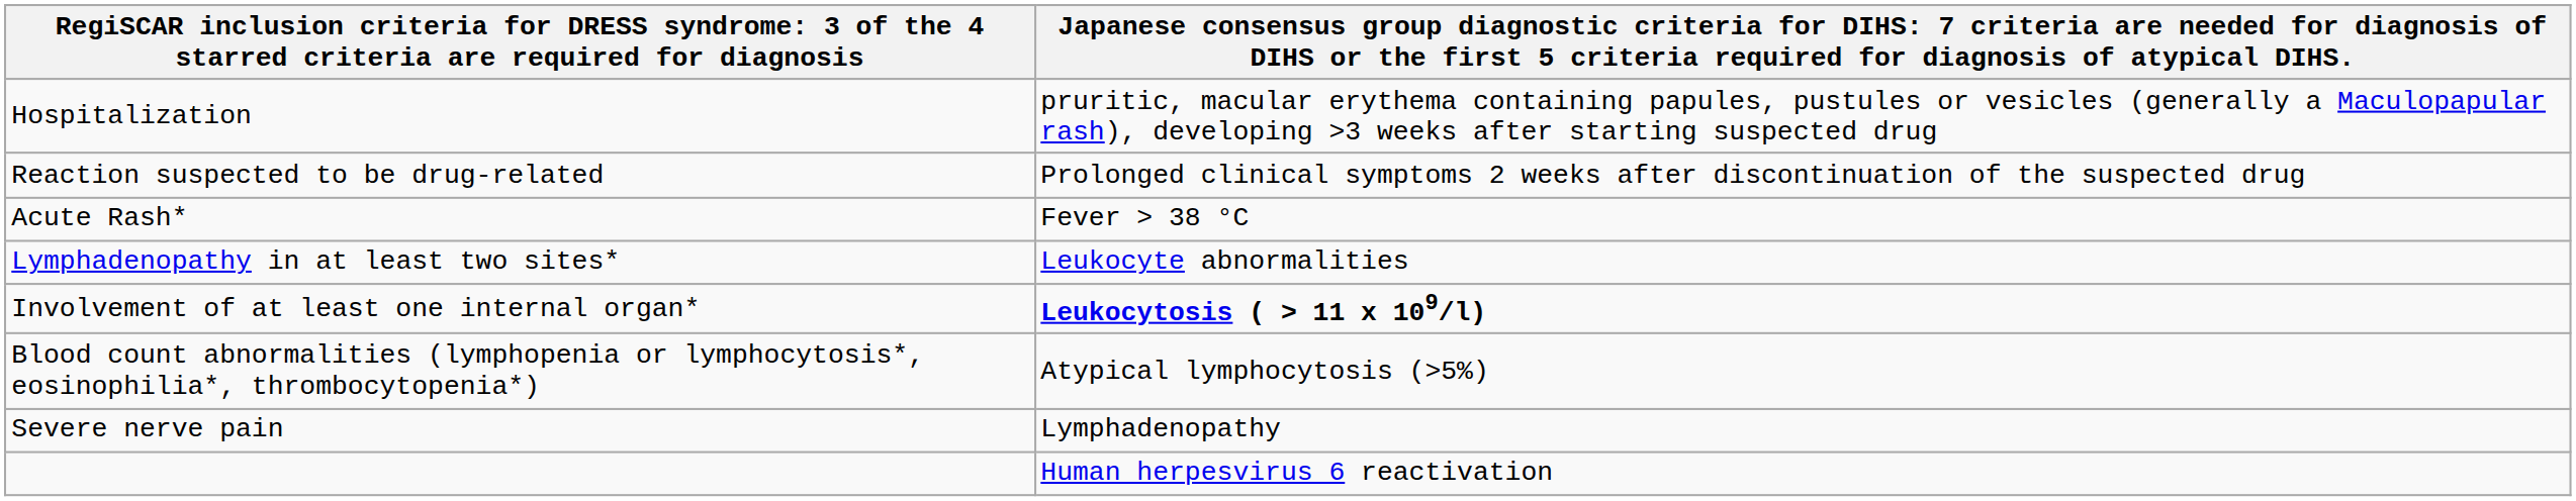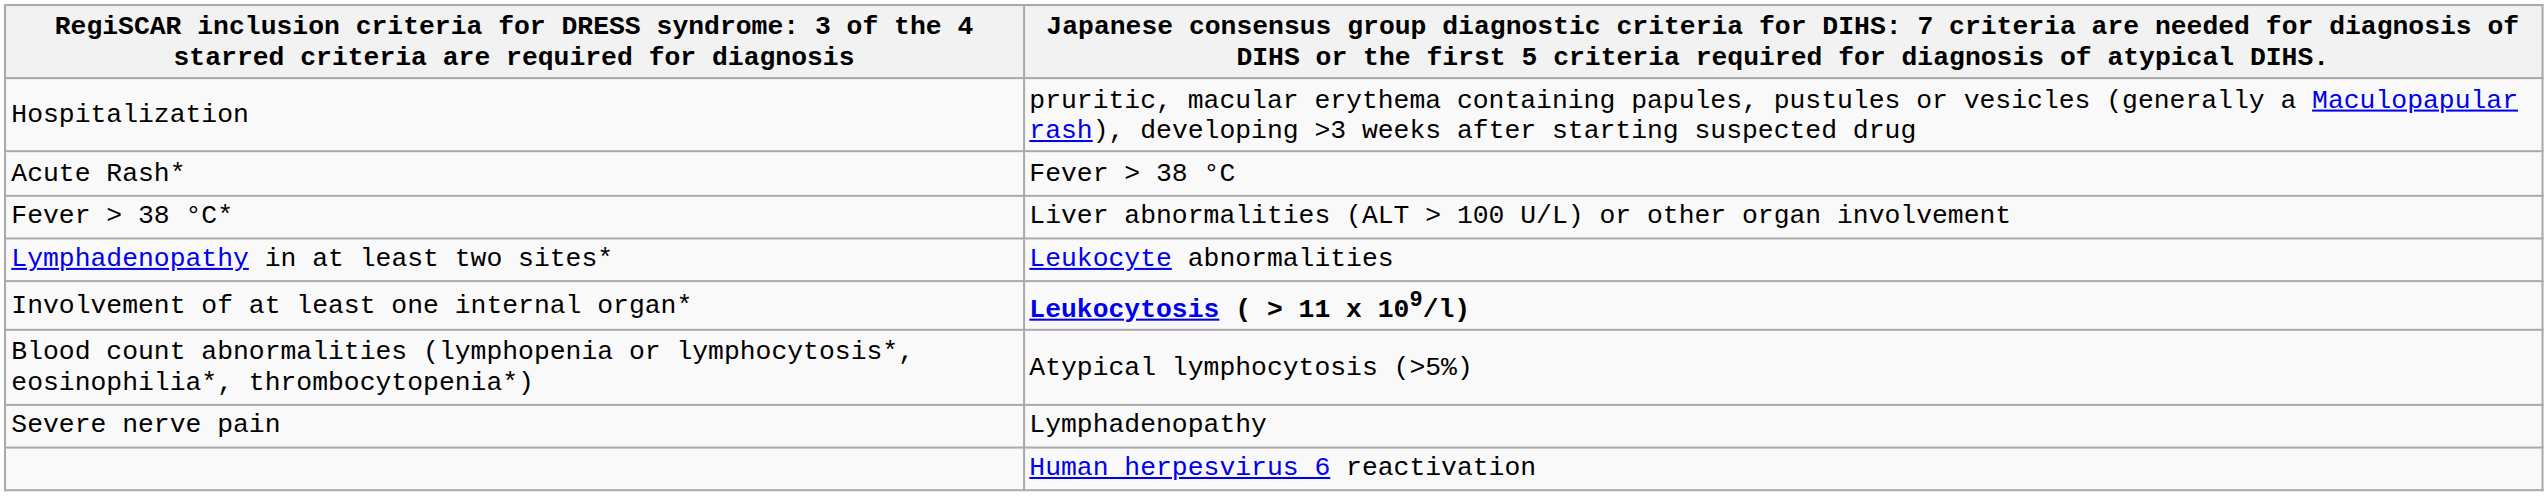- row: Reaction suspected to be drug-related | Prolonged clinical symptoms 2 weeks after discontinuation of the suspected drug
+ row: Fever > 38 °C* | Liver abnormalities (ALT > 100 U/L) or other organ involvement
